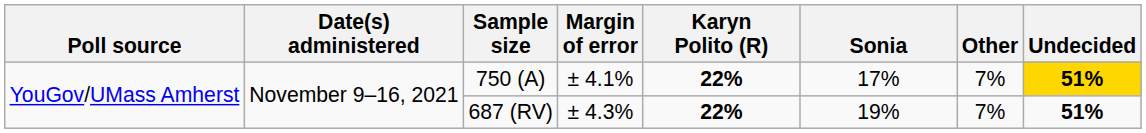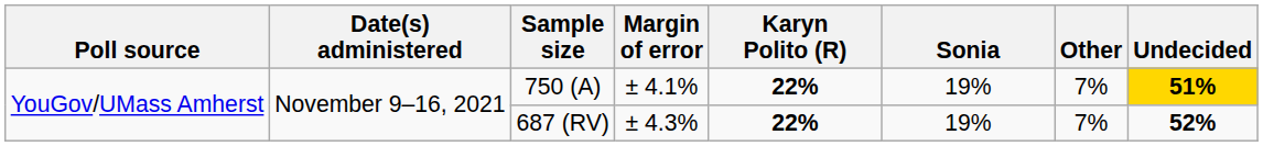750 (A) | Sonia: 17% -> 19%
687 (RV) | Undecided: 51% -> 52%
